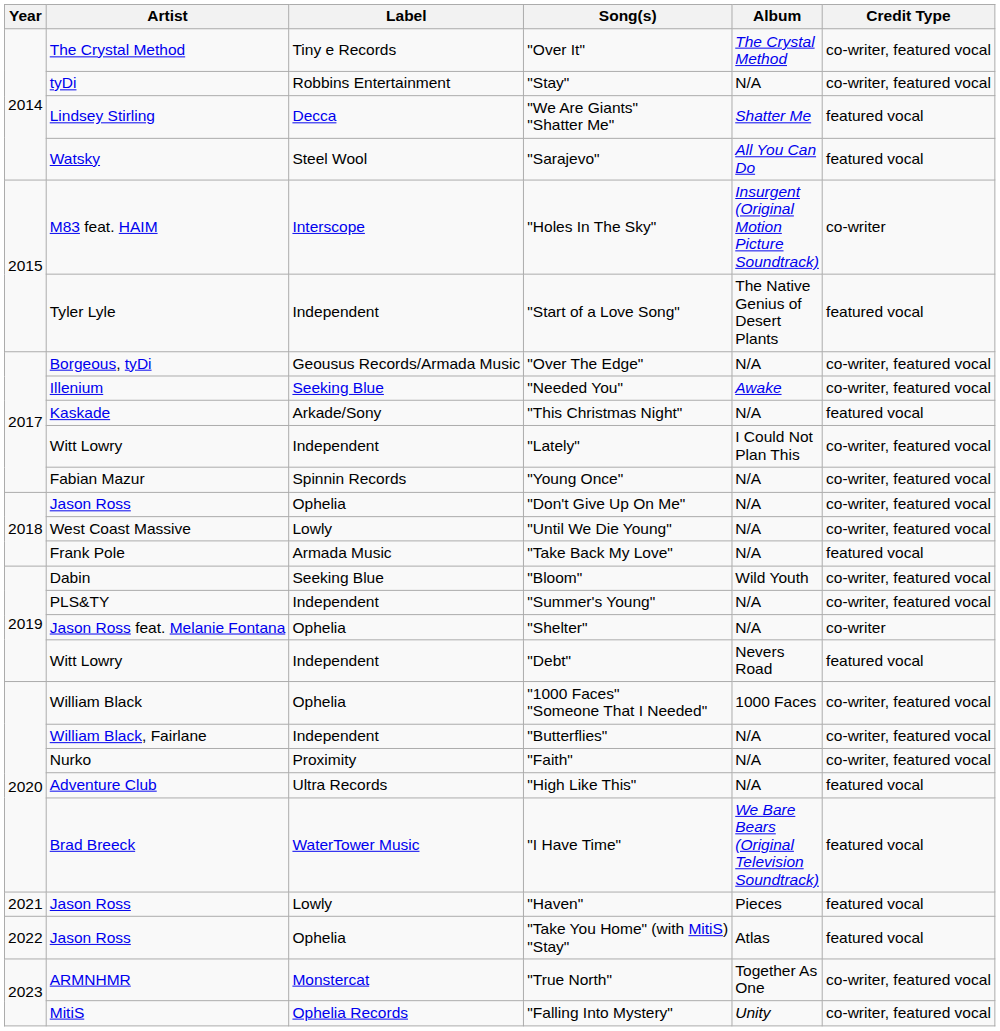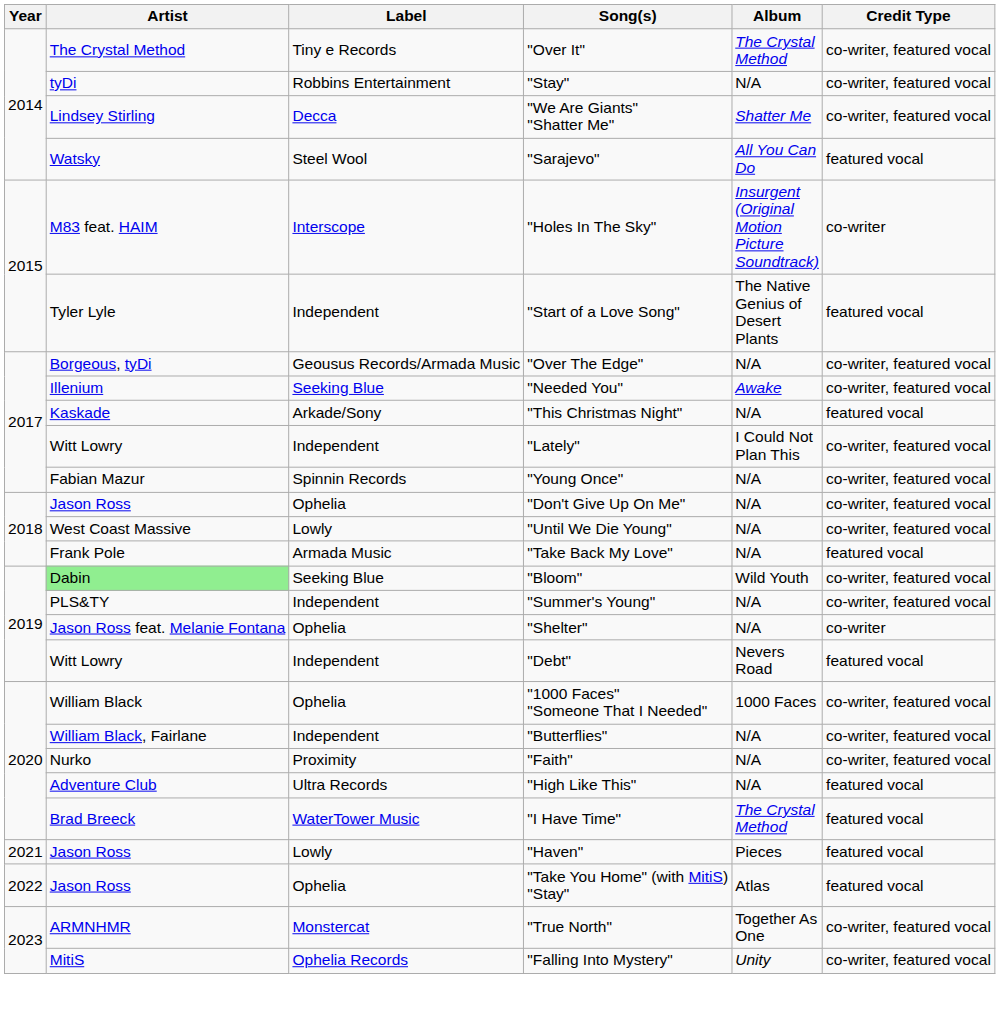"We Are Giants" "Shatter Me" | Credit Type: featured vocal -> co-writer, featured vocal
"Bloom" | Artist: no background -> lightgreen background
"I Have Time" | Album: We Bare Bears (Original Television Soundtrack) -> The Crystal Method
